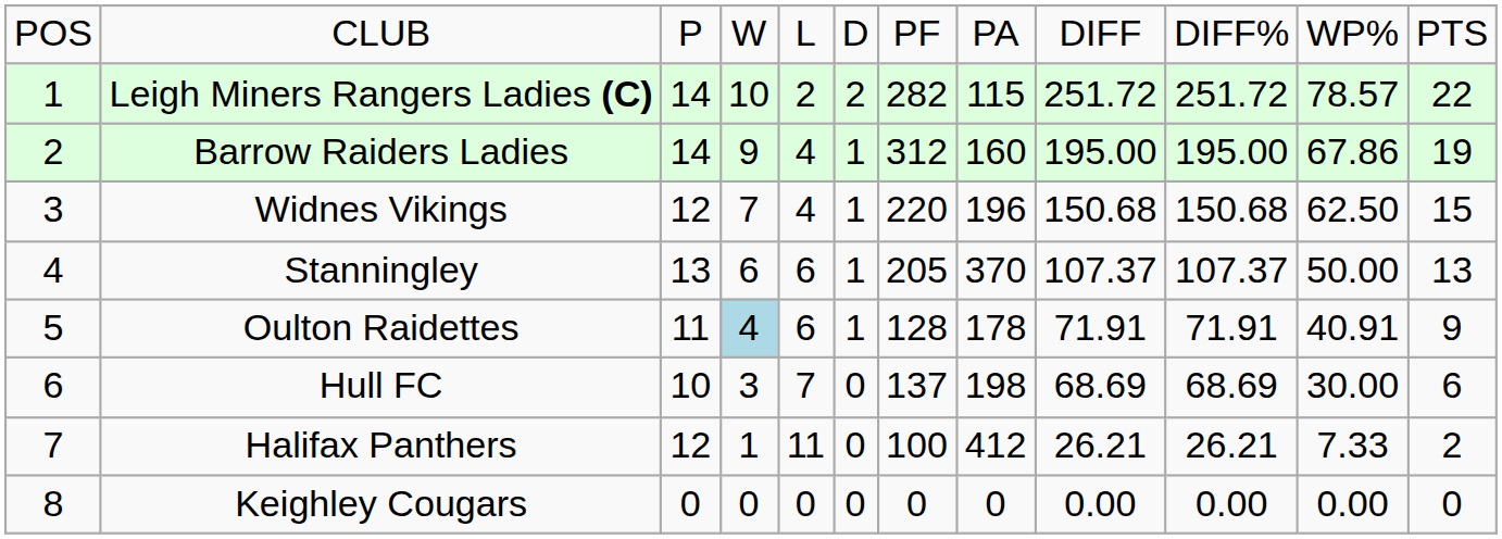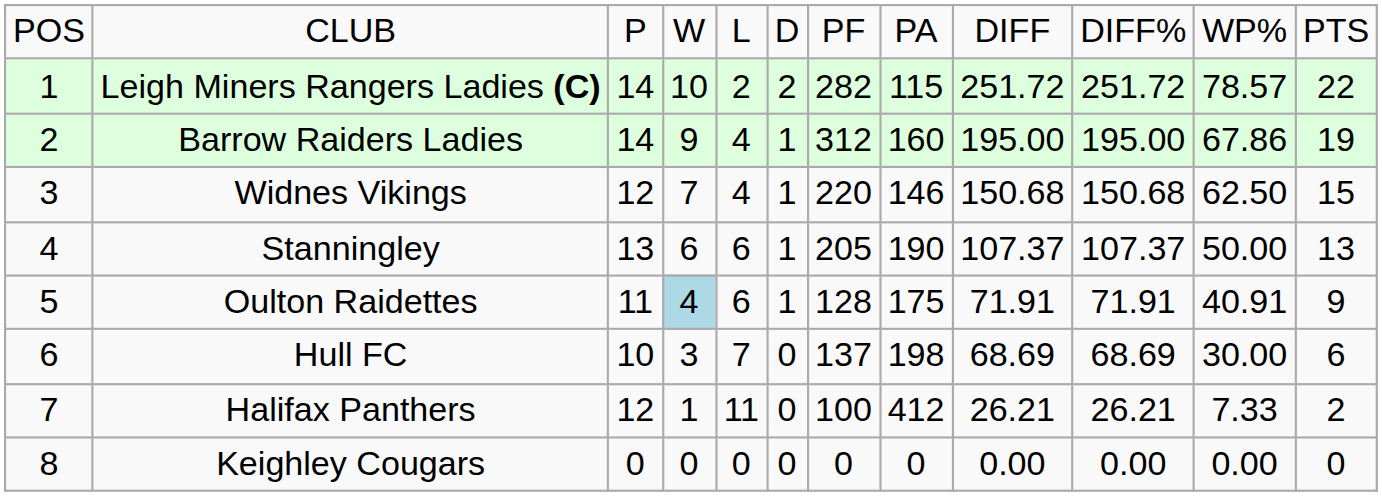Widnes Vikings | column 8: 196 -> 146
Stanningley | column 8: 370 -> 190
Oulton Raidettes | column 8: 178 -> 175
